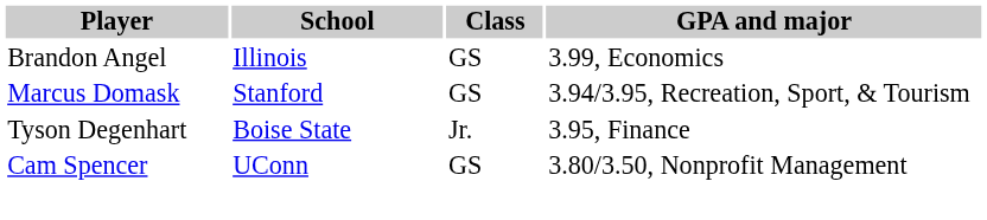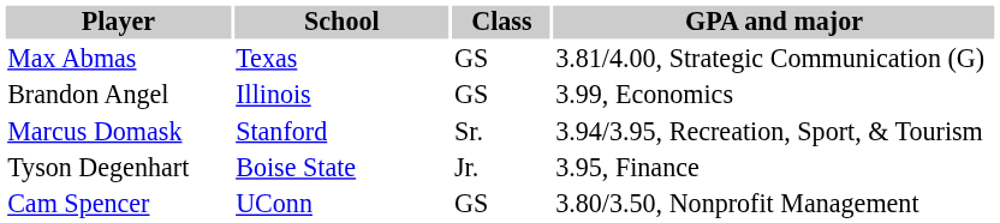+ row: Max Abmas | Texas | GS | 3.81/4.00, Strategic Communication (G)
Marcus Domask | Class: GS -> Sr.
